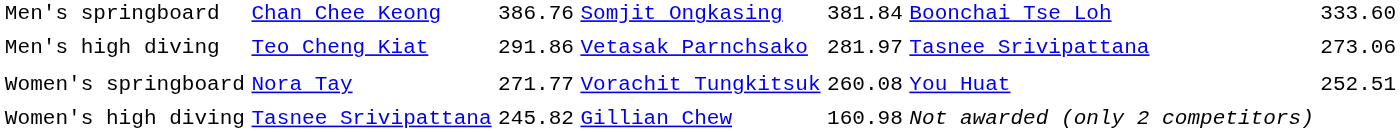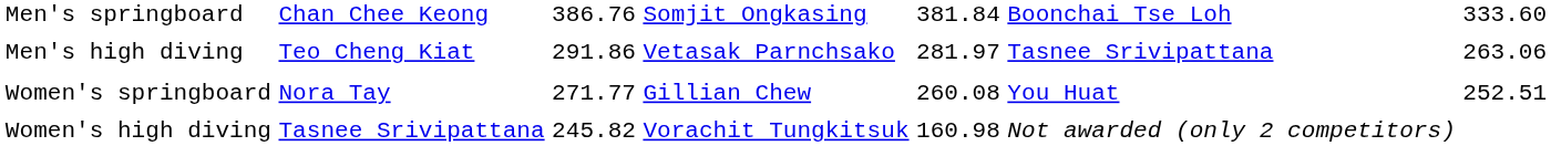Men's high diving | column 7: 273.06 -> 263.06
Women's springboard | column 4: Vorachit Tungkitsuk -> Gillian Chew
Women's high diving | column 4: Gillian Chew -> Vorachit Tungkitsuk
